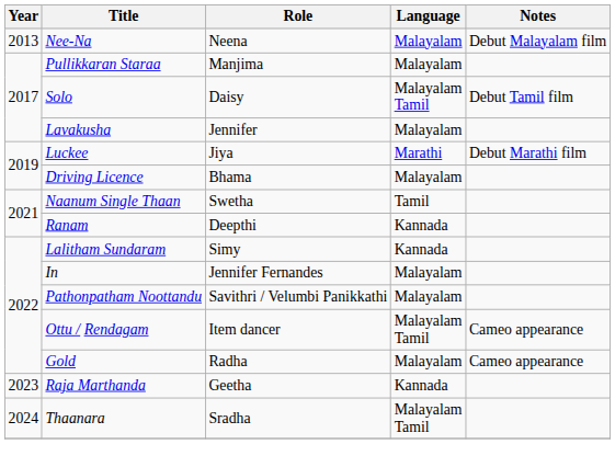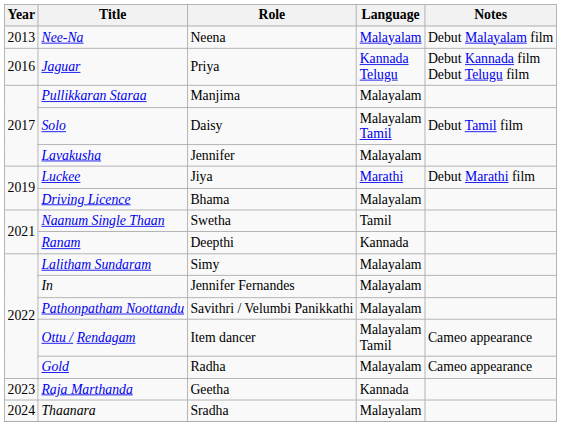+ row: 2016 | Jaguar | Priya | Kannada Telugu | Debut Kannada film Debut Telugu film
Lalitham Sundaram | Language: Kannada -> Malayalam
Thaanara | Language: Malayalam Tamil -> Malayalam
